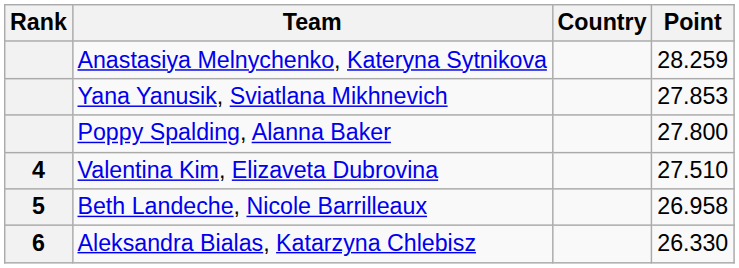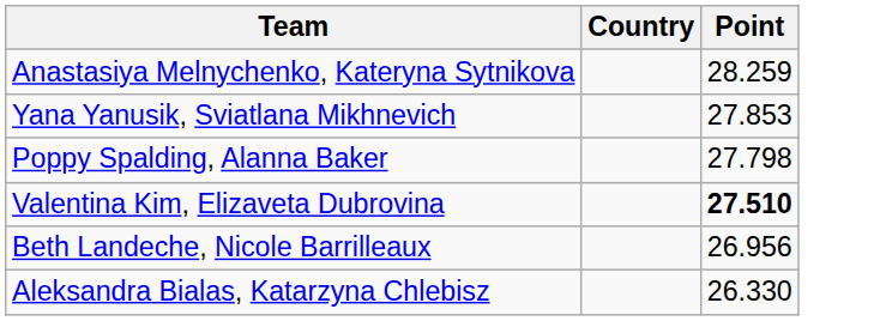- column: Rank | 4 | 5 | 6
Poppy Spalding, Alanna Baker | Point: 27.800 -> 27.798
Valentina Kim, Elizaveta Dubrovina | Point: normal -> bold
Beth Landeche, Nicole Barrilleaux | Point: 26.958 -> 26.956
